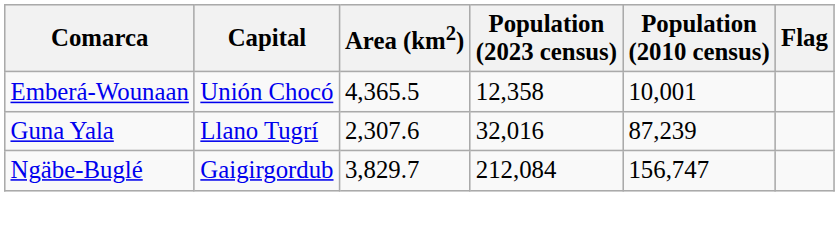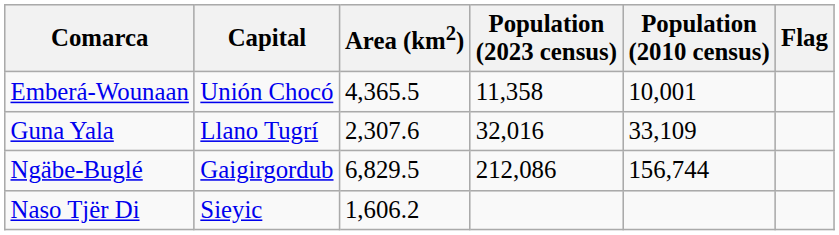Emberá-Wounaan | Population (2023 census): 12,358 -> 11,358
Guna Yala | Population (2010 census): 87,239 -> 33,109
Ngäbe-Buglé | Area (km2): 3,829.7 -> 6,829.5
Ngäbe-Buglé | Population (2023 census): 212,084 -> 212,086
Ngäbe-Buglé | Population (2010 census): 156,747 -> 156,744
+ row: Naso Tjër Di | Sieyic | 1,606.2
